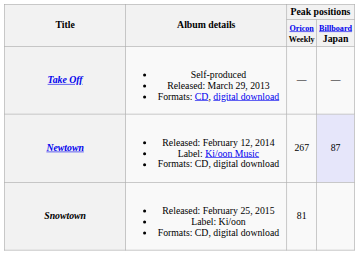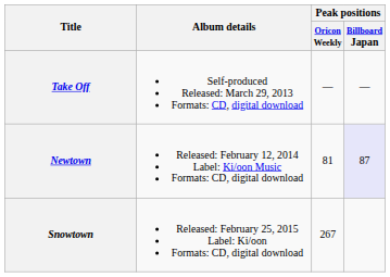Newtown | Peak positions / Oricon Weekly: 267 -> 81
Snowtown | Peak positions / Oricon Weekly: 81 -> 267
